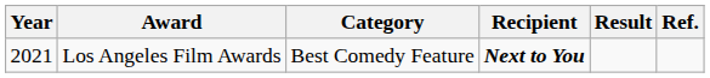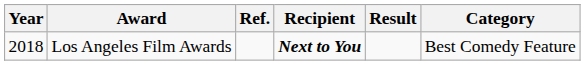columns swapped: Category <-> Ref.
Los Angeles Film Awards | Year: 2021 -> 2018
